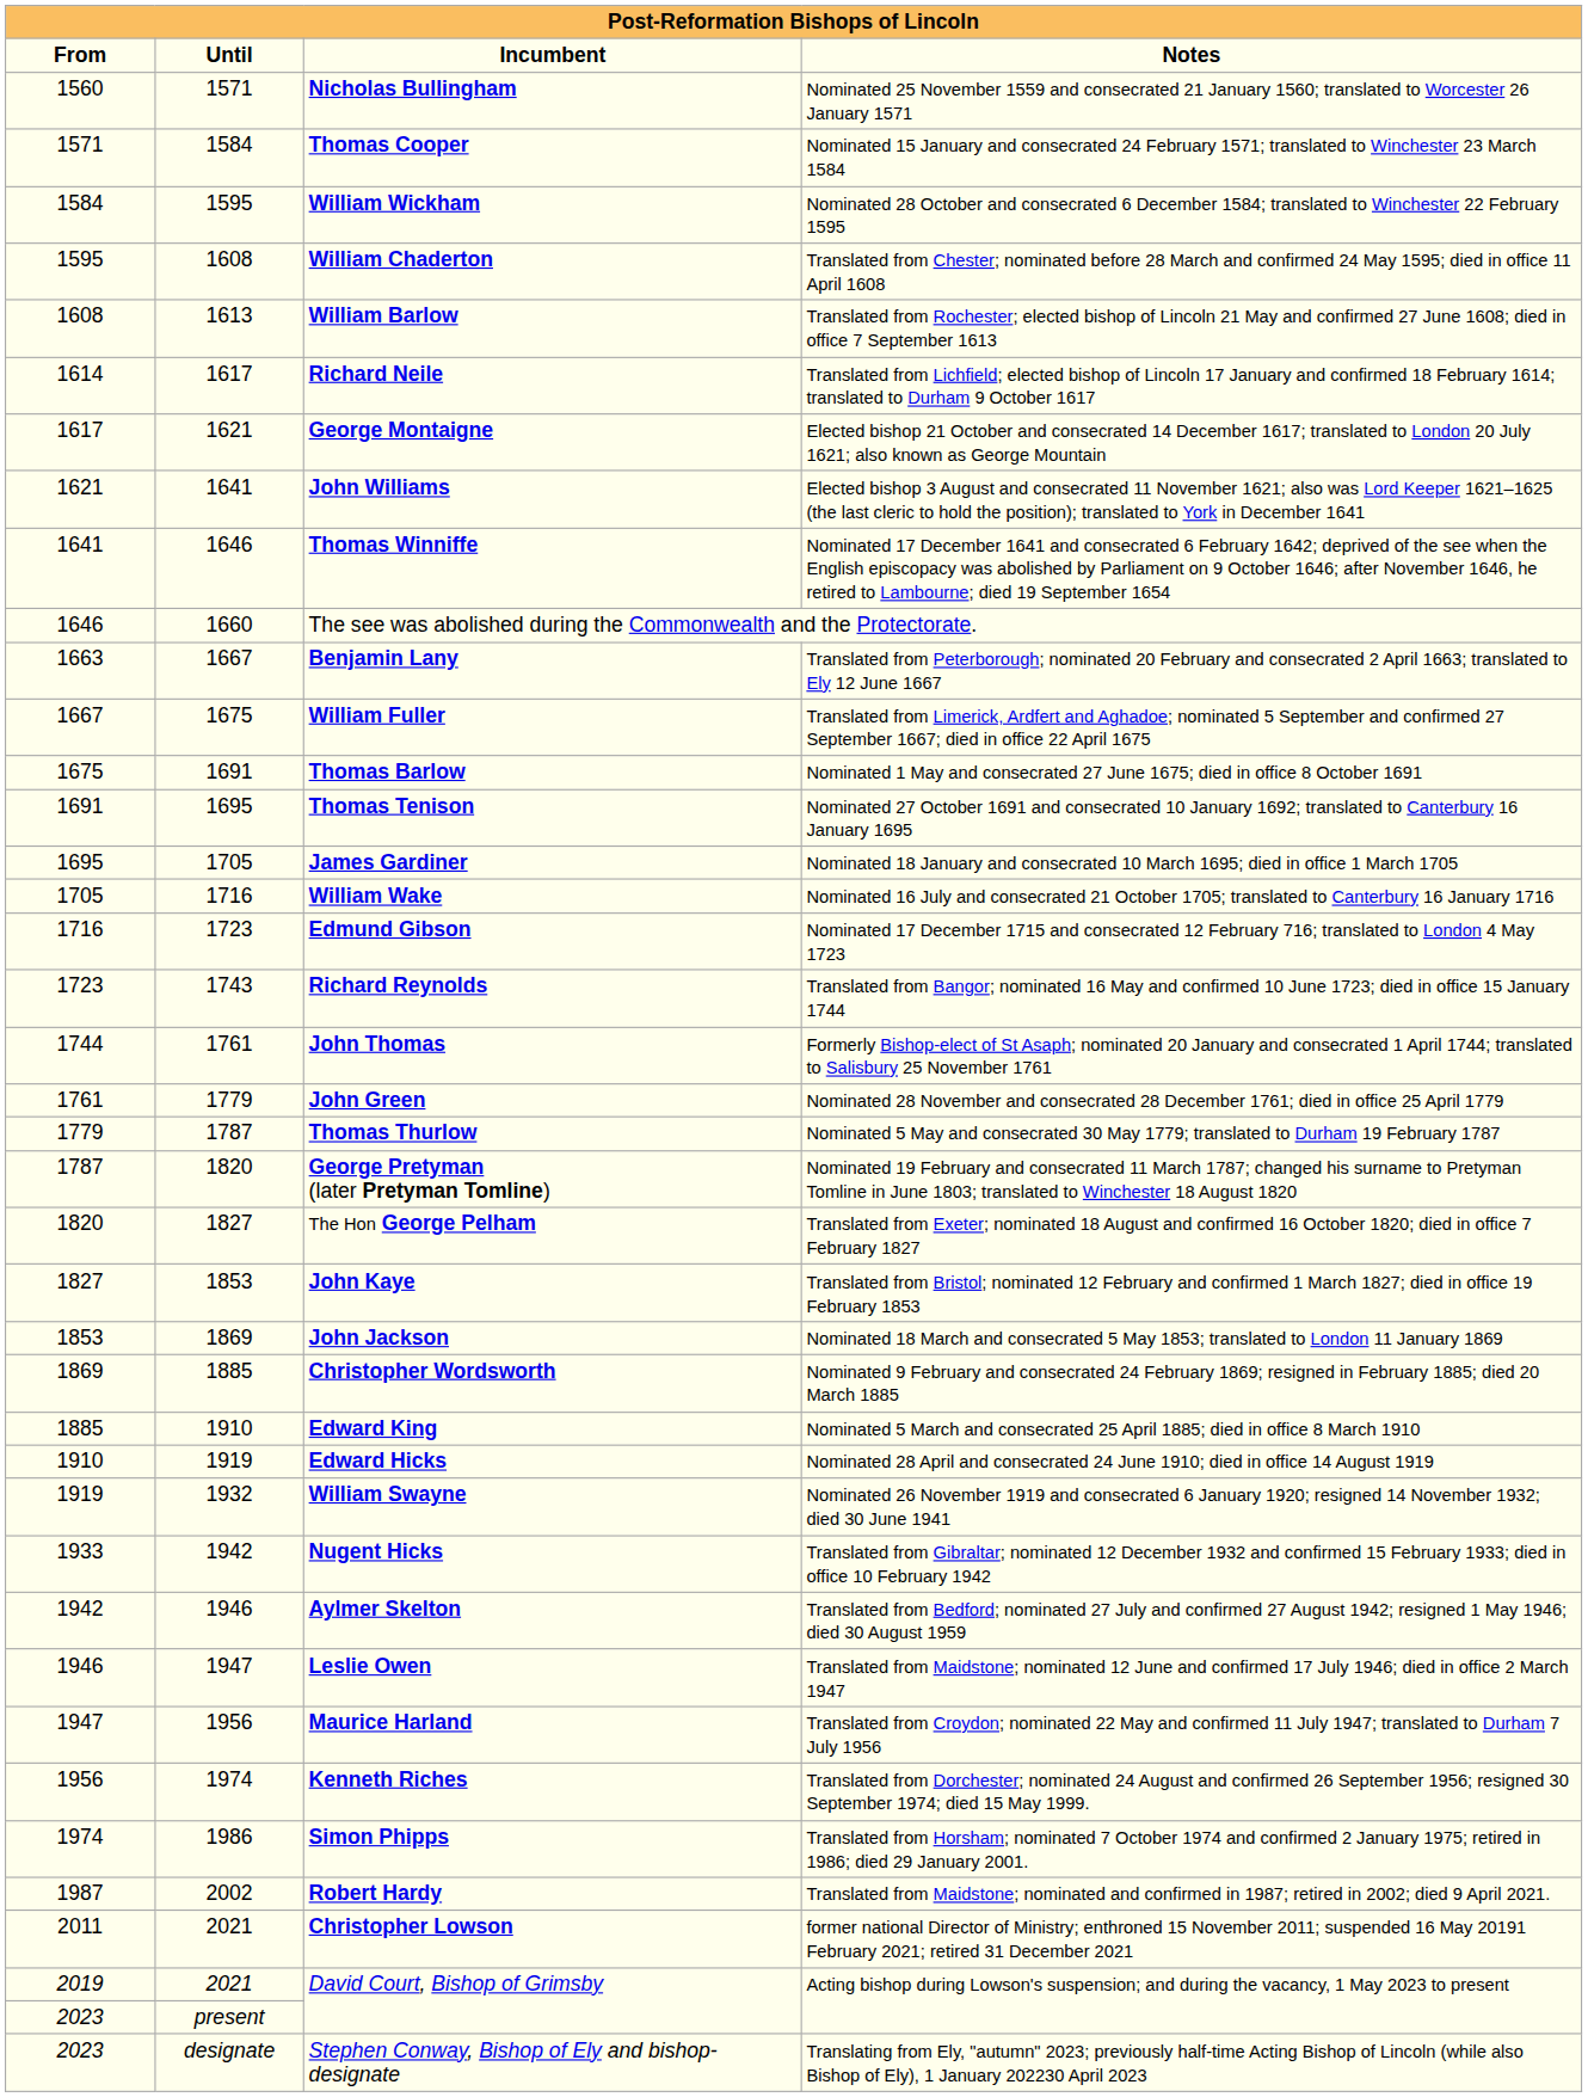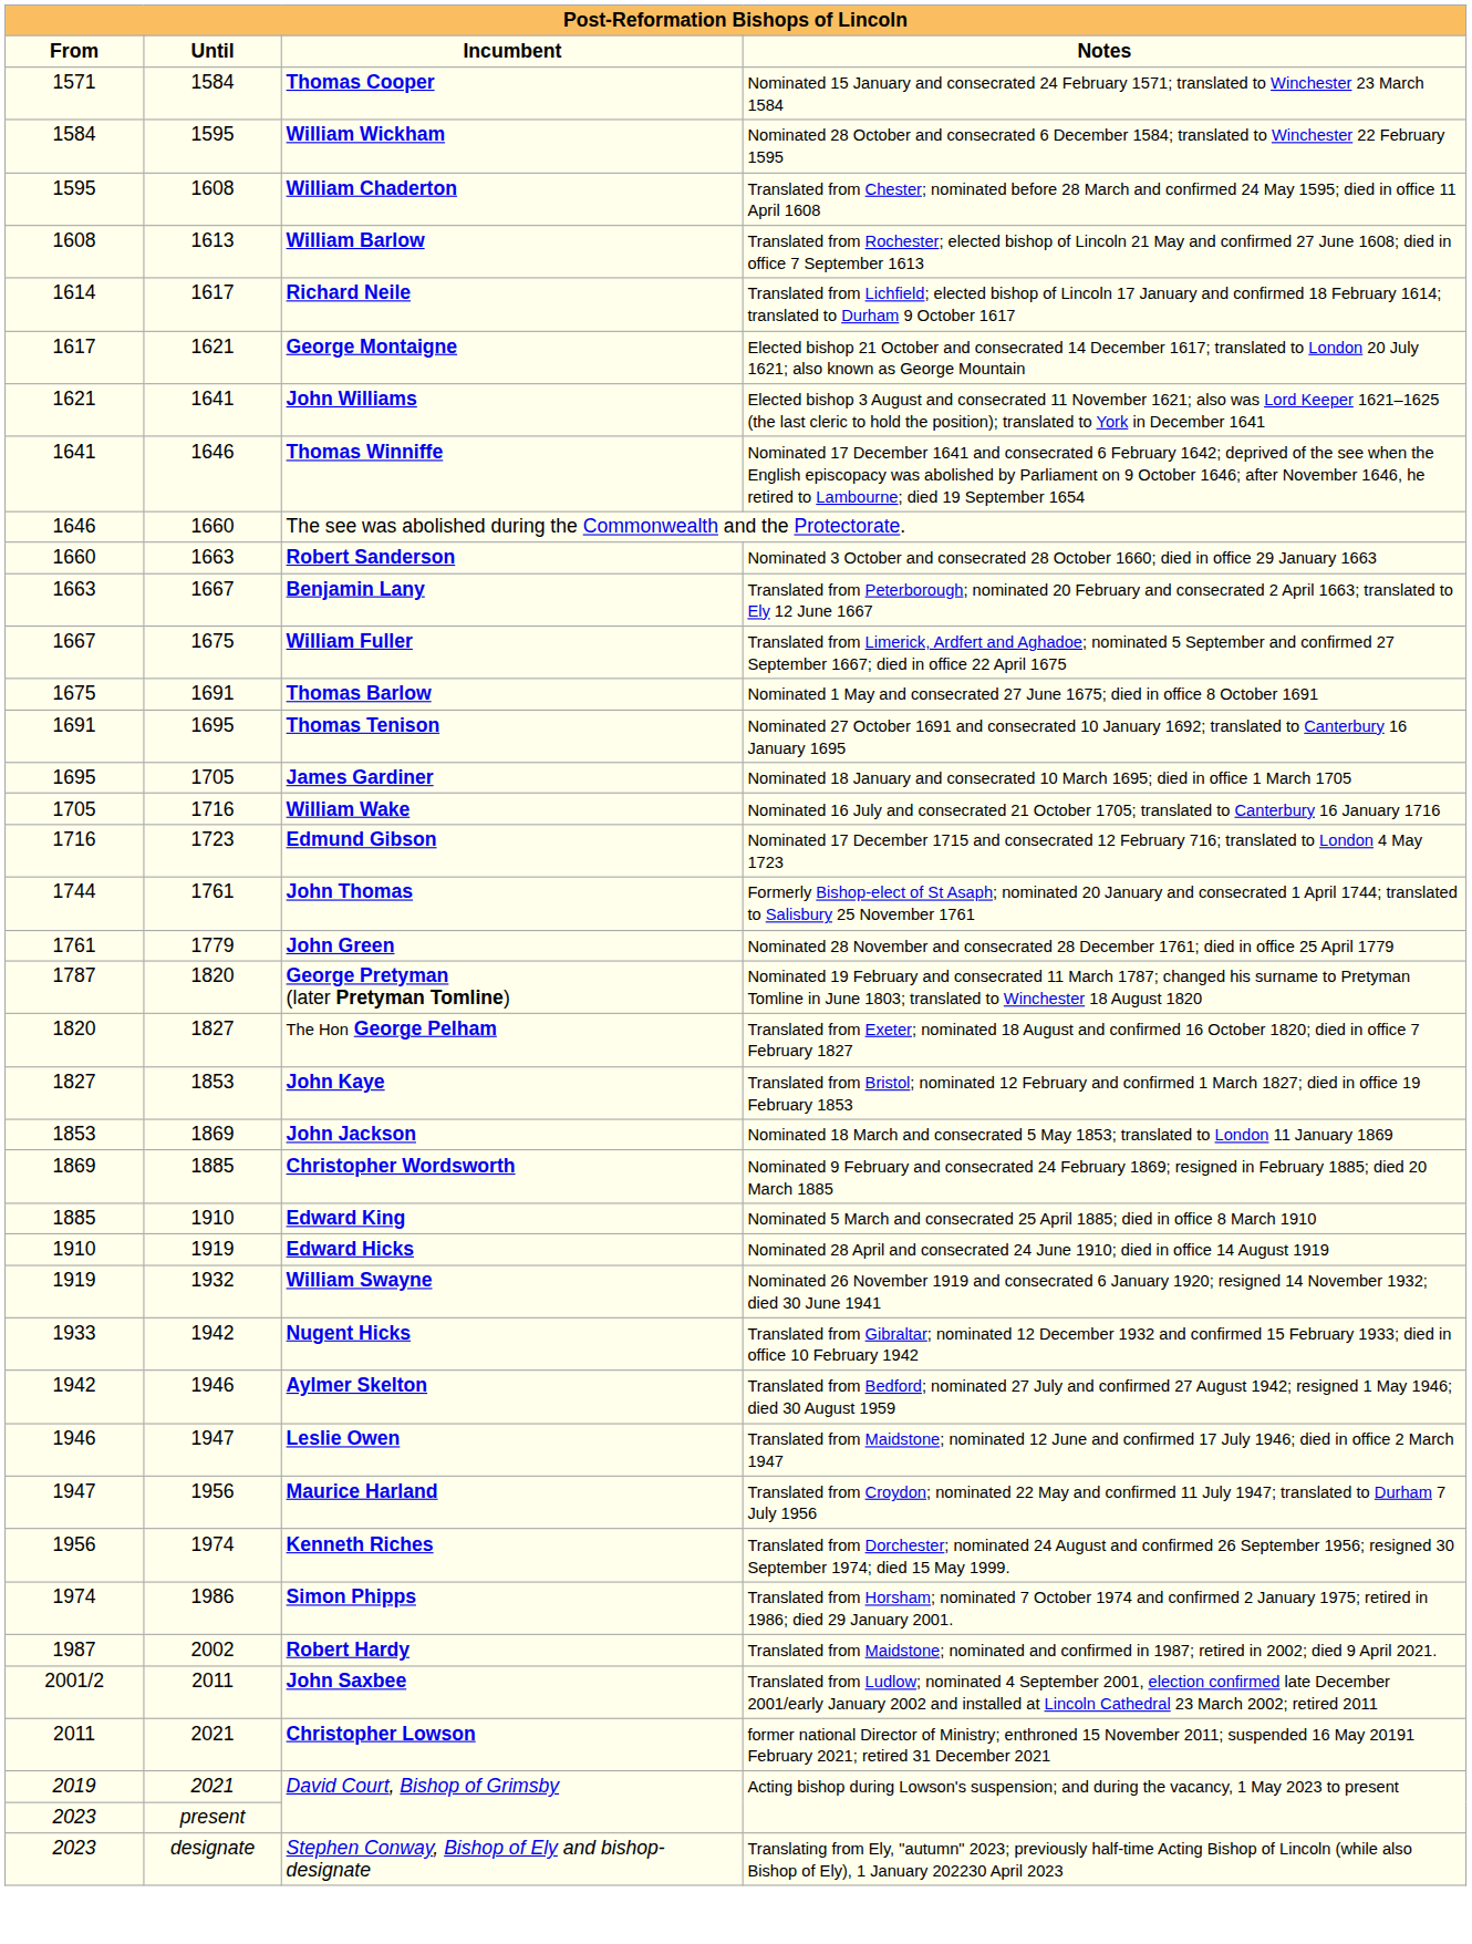- row: 1560 | 1571 | Nicholas Bullingham | Nominated 25 November 1559 and consecrated 21 January 1560; translated to Worcester 26 January 1571
+ row: 1660 | 1663 | Robert Sanderson | Nominated 3 October and consecrated 28 October 1660; died in office 29 January 1663
- row: 1723 | 1743 | Richard Reynolds | Translated from Bangor; nominated 16 May and confirmed 10 June 1723; died in office 15 January 1744
- row: 1779 | 1787 | Thomas Thurlow | Nominated 5 May and consecrated 30 May 1779; translated to Durham 19 February 1787
+ row: 2001/2 | 2011 | John Saxbee | Translated from Ludlow; nominated 4 September 2001, election confirmed late December 2001/early January 2002 and installed at Lincoln Cathedral 23 March 2002; retired 2011
